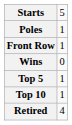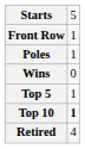rows swapped: Poles <-> Front Row
Top 10 | column 2: normal -> bold
